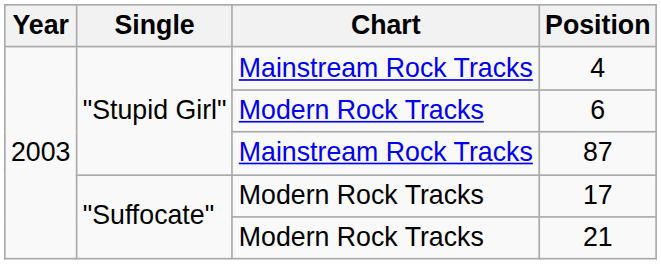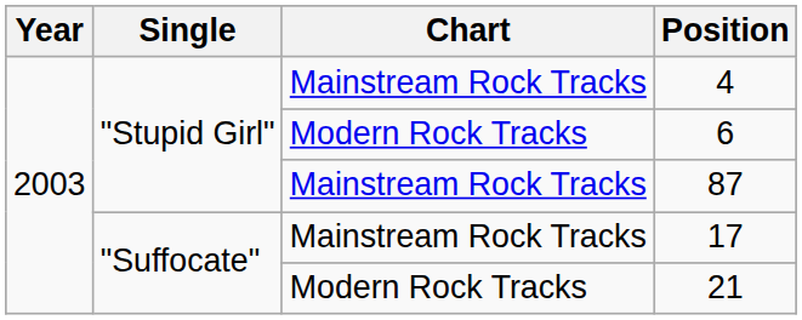17 | Chart: Modern Rock Tracks -> Mainstream Rock Tracks
